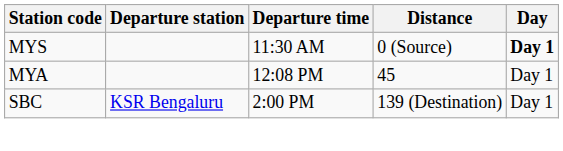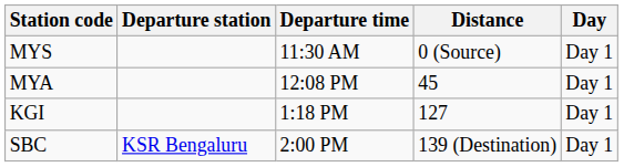MYS | Day: bold -> normal
+ row: KGI | 1:18 PM | 127 | Day 1
